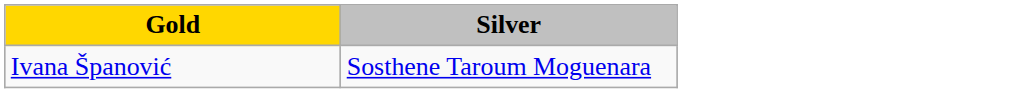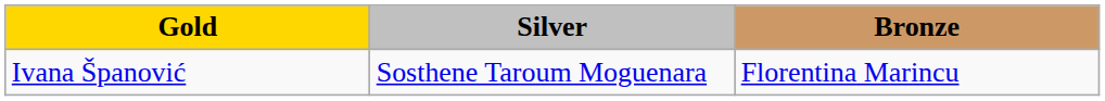+ column: Bronze | Florentina Marincu
